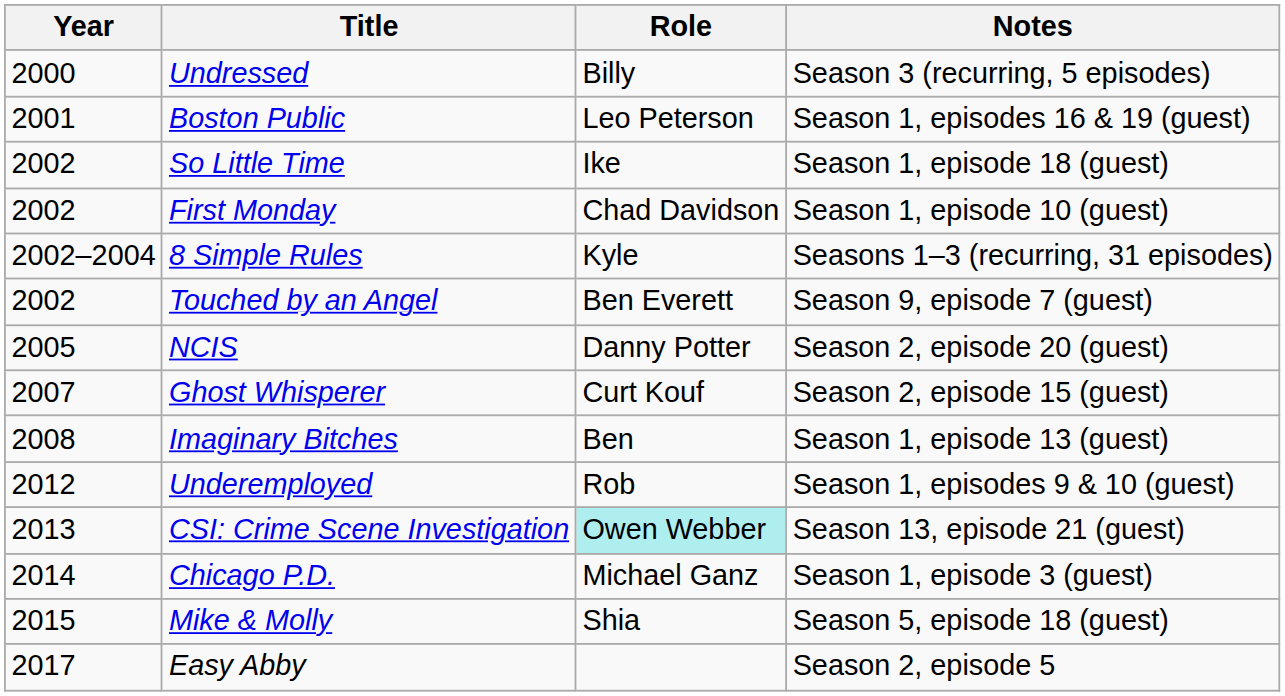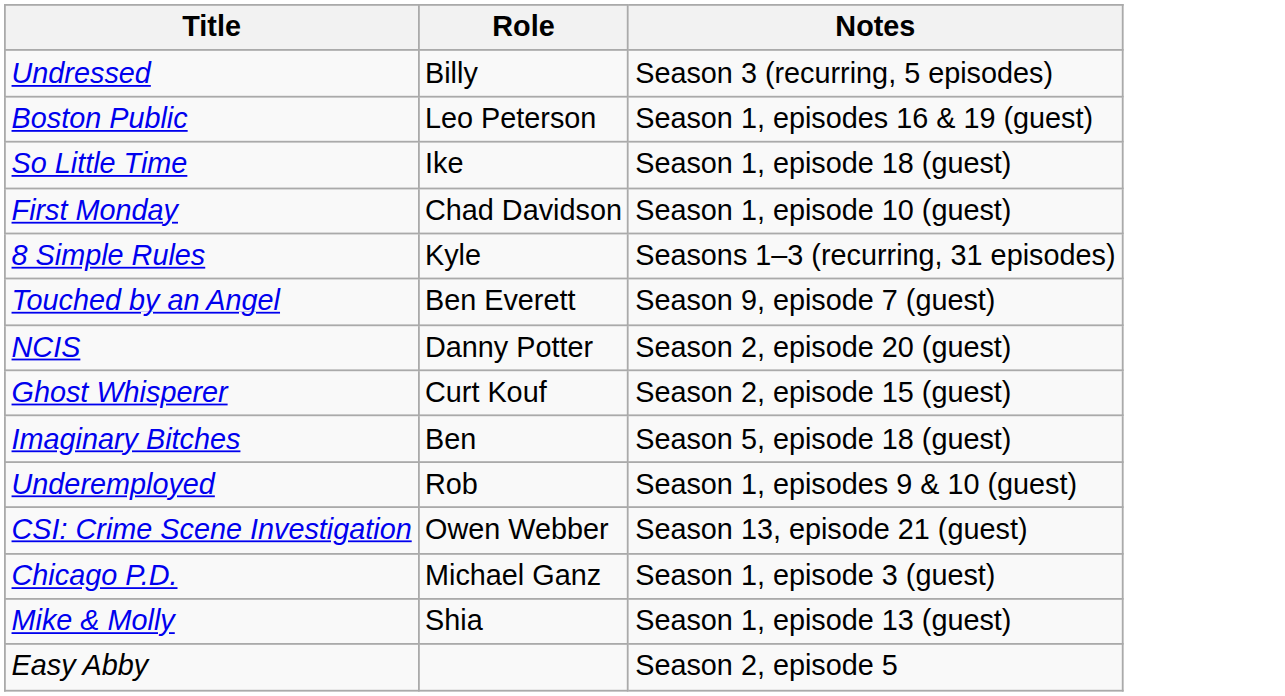- column: Year | 2000 | 2001 | 2002 | 2002 | 2002–2004 | 2002 | 2005 | 2007 | 2008 | 2012 | 2013 | 2014 | 2015 | 2017
Imaginary Bitches | Notes: Season 1, episode 13 (guest) -> Season 5, episode 18 (guest)
CSI: Crime Scene Investigation | Role: paleturquoise background -> no background
Mike & Molly | Notes: Season 5, episode 18 (guest) -> Season 1, episode 13 (guest)
